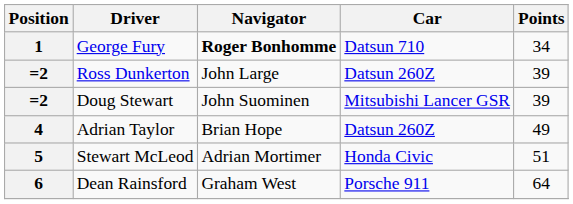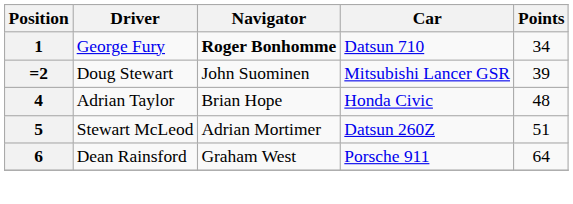- row: =2 | Ross Dunkerton | John Large | Datsun 260Z | 39
Adrian Taylor | Car: Datsun 260Z -> Honda Civic
Adrian Taylor | Points: 49 -> 48
Stewart McLeod | Car: Honda Civic -> Datsun 260Z
